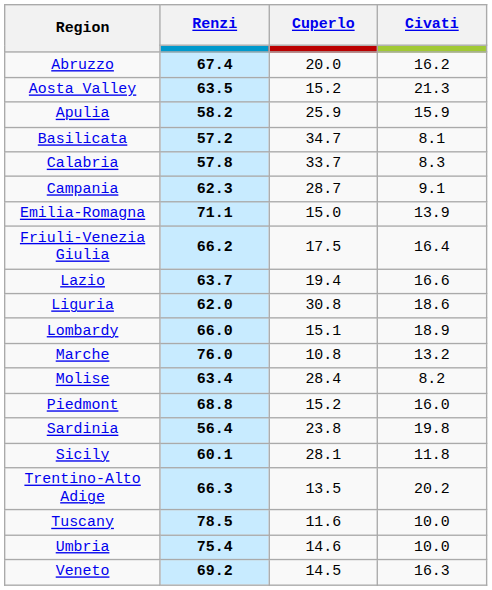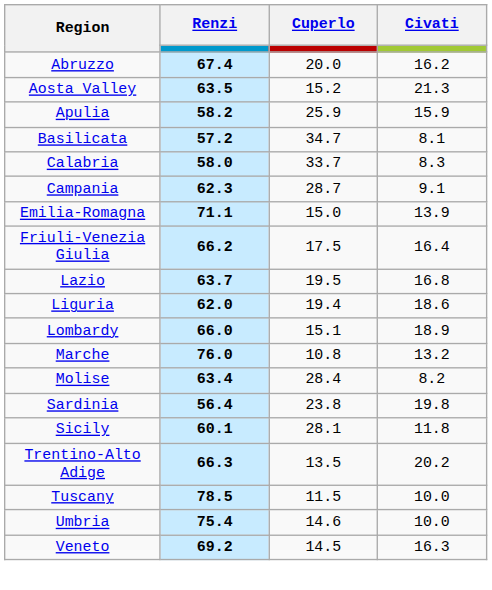Calabria | Renzi: 57.8 -> 58.0
Lazio | Cuperlo: 19.4 -> 19.5
Lazio | Civati: 16.6 -> 16.8
Liguria | Cuperlo: 30.8 -> 19.4
- row: Piedmont | 68.8 | 15.2 | 16.0
Tuscany | Cuperlo: 11.6 -> 11.5
